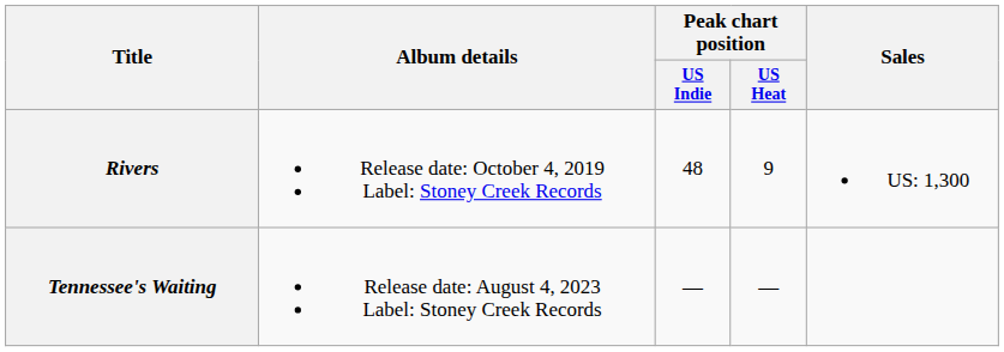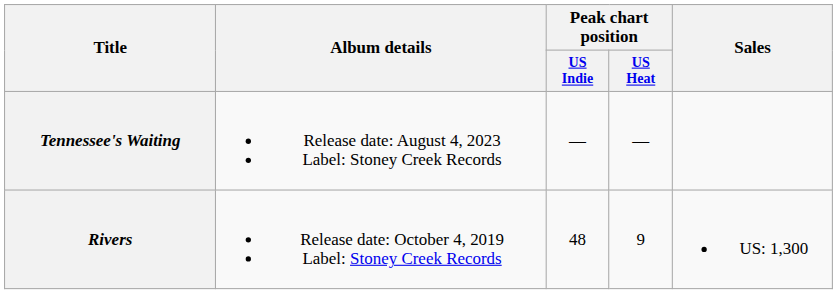rows swapped: Rivers <-> Tennessee's Waiting
